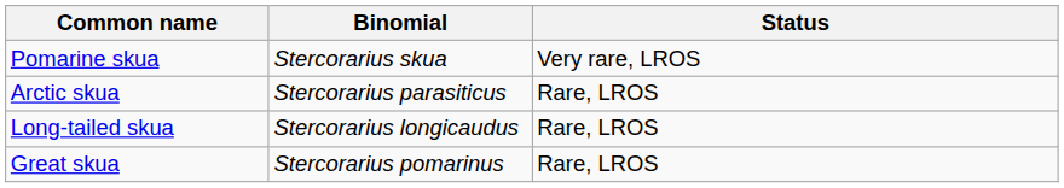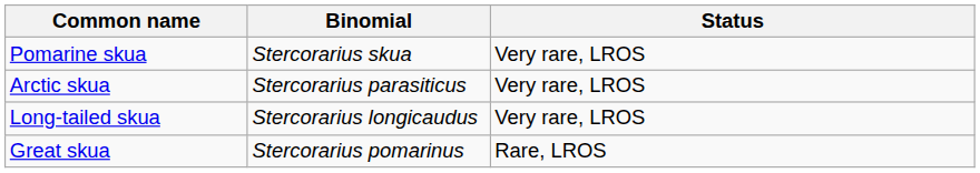Arctic skua | Status: Rare, LROS -> Very rare, LROS
Long-tailed skua | Status: Rare, LROS -> Very rare, LROS
